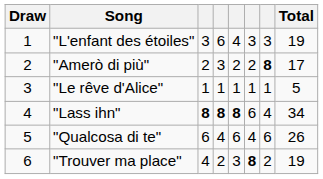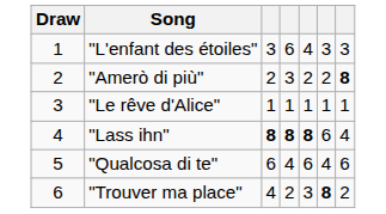- column: Total | 19 | 17 | 5 | 34 | 26 | 19
